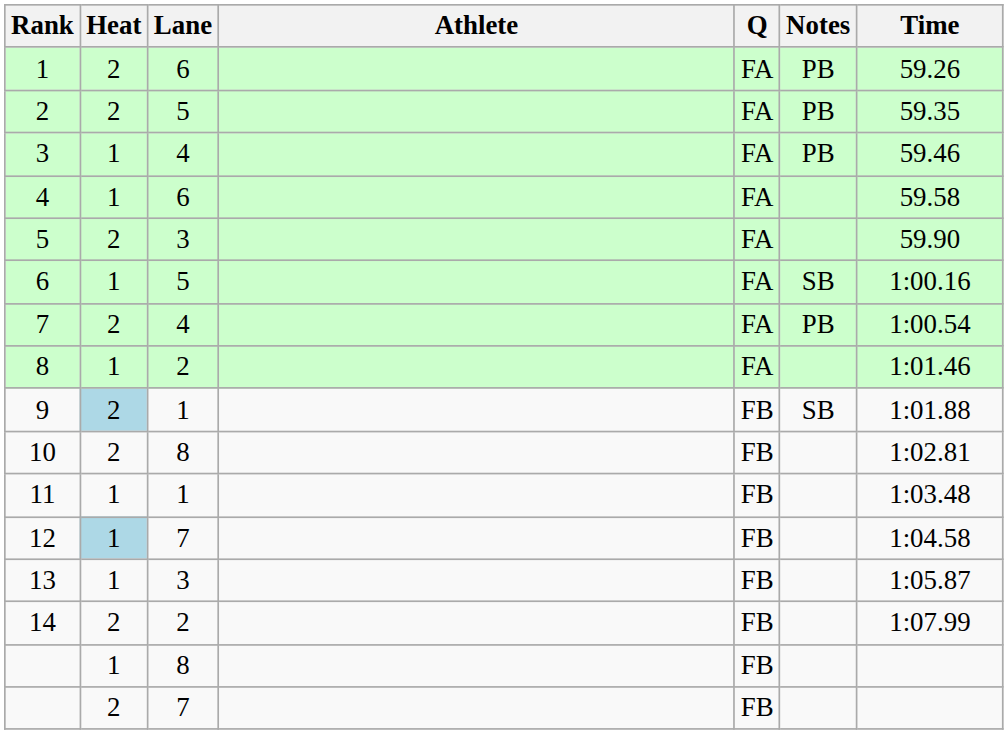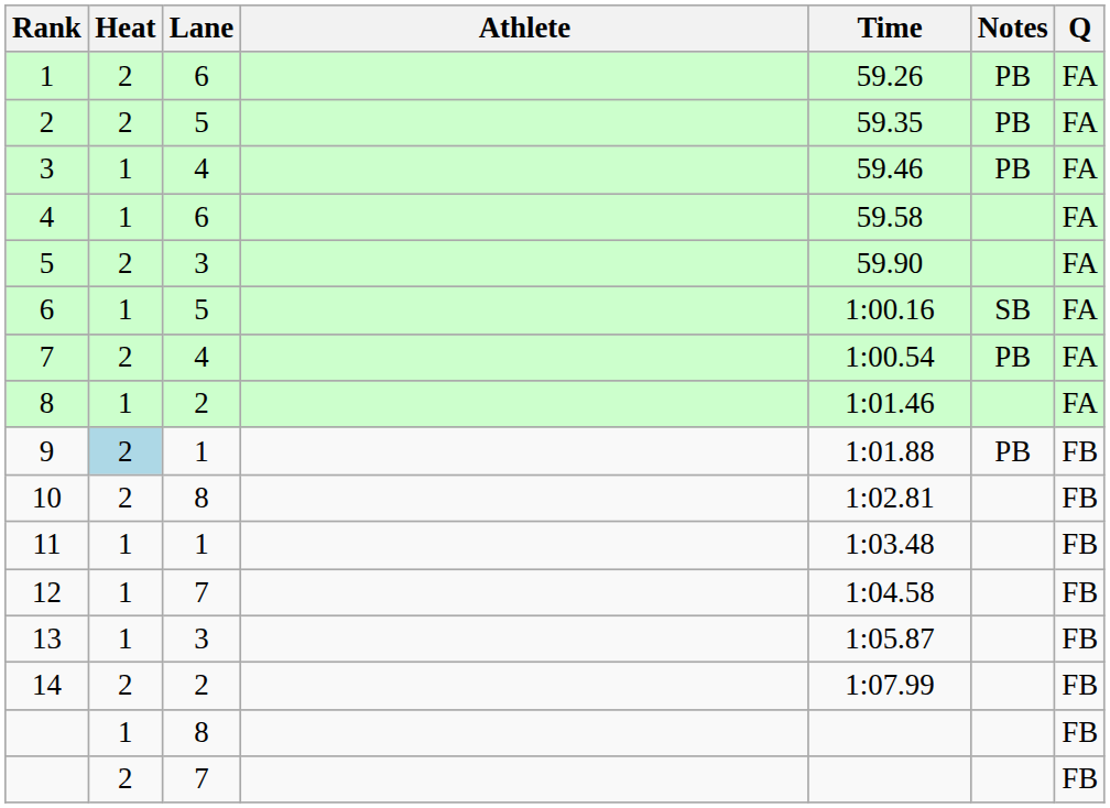columns swapped: Time <-> Q
9 | Notes: SB -> PB
12 | Heat: lightblue background -> no background
